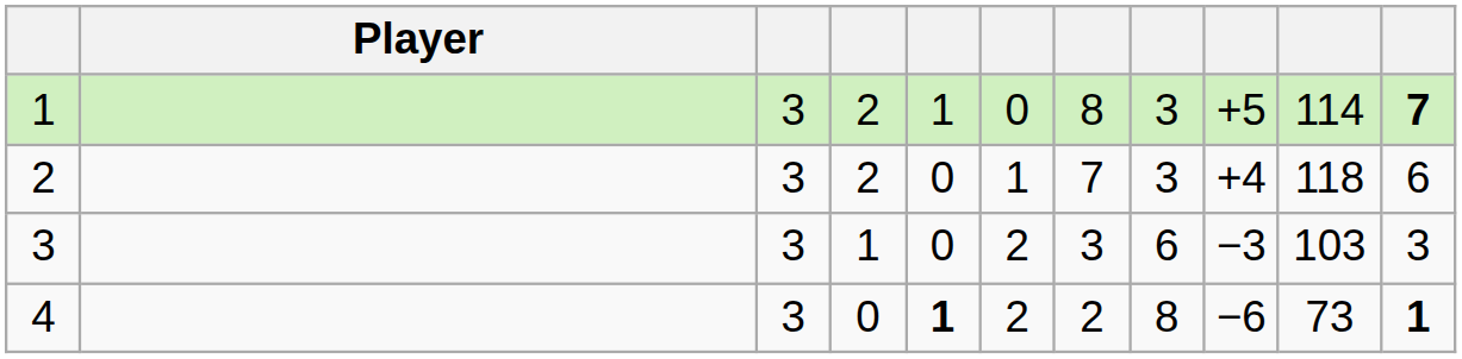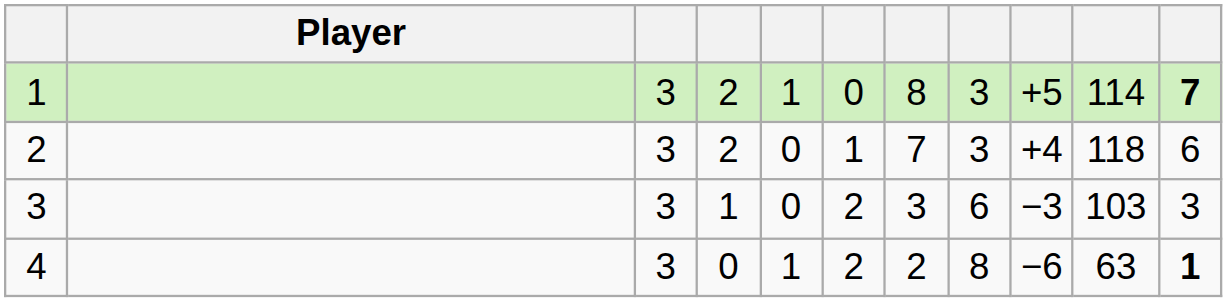4 | column 5: bold -> normal
4 | column 10: 73 -> 63
